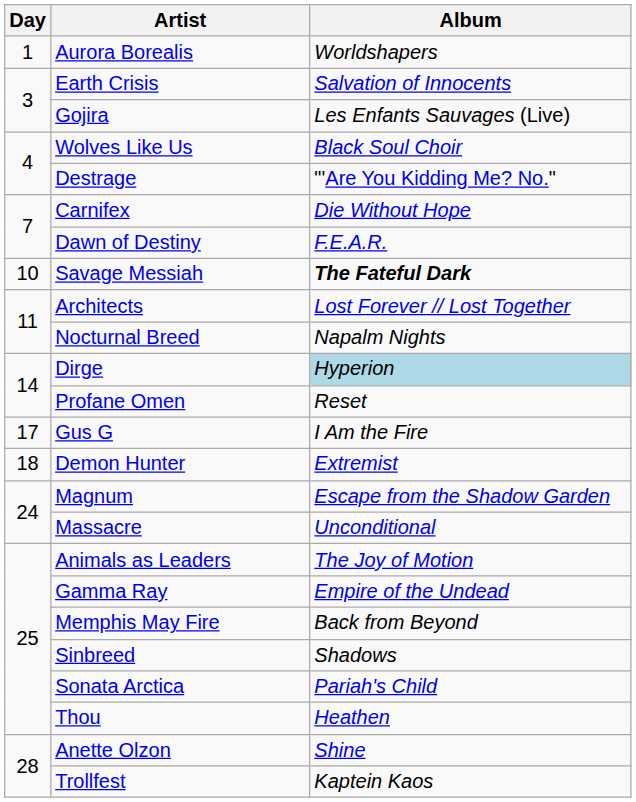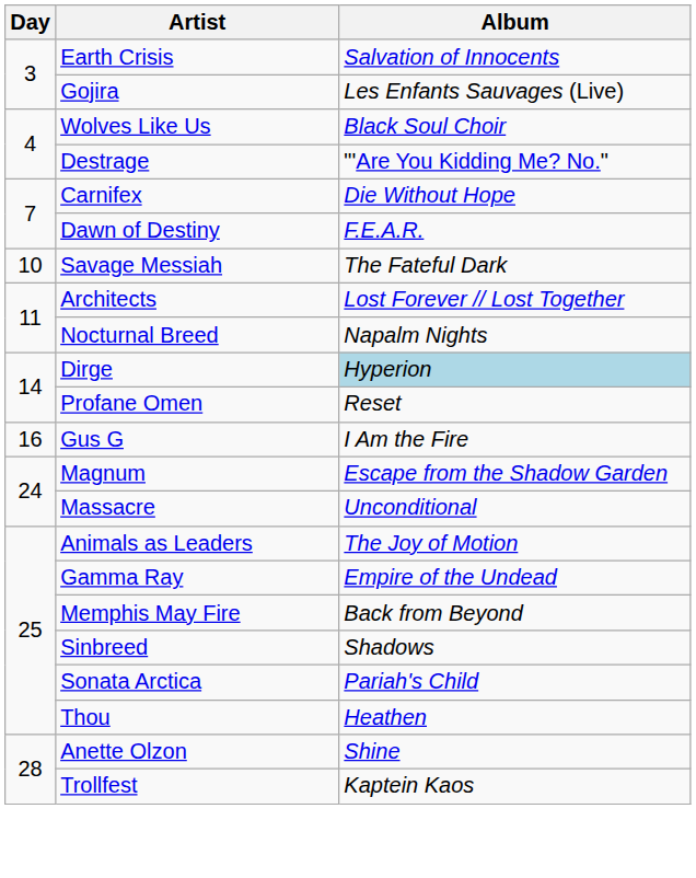- row: 1 | Aurora Borealis | Worldshapers
Savage Messiah | Album: bold -> normal
Gus G | Day: 17 -> 16
- row: 18 | Demon Hunter | Extremist
